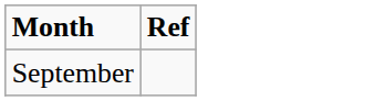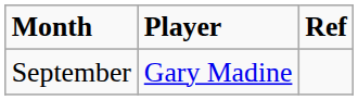+ column: Player | Gary Madine
